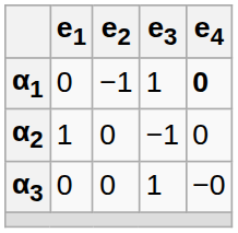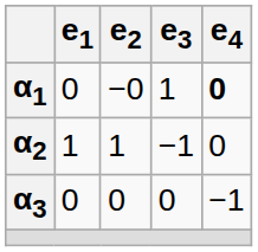α1 | e2: −1 -> −0
α2 | e2: 0 -> 1
α3 | e3: 1 -> 0
α3 | e4: −0 -> −1
